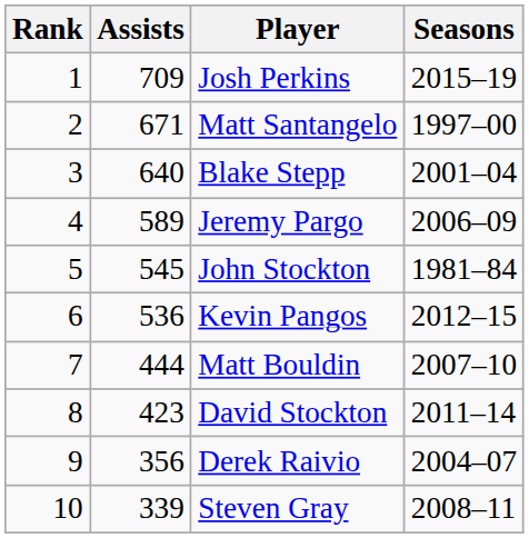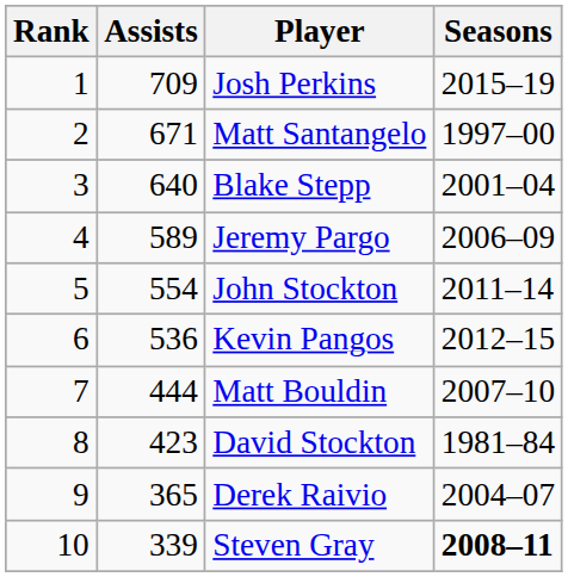John Stockton | Assists: 545 -> 554
John Stockton | Seasons: 1981–84 -> 2011–14
David Stockton | Seasons: 2011–14 -> 1981–84
Derek Raivio | Assists: 356 -> 365
Steven Gray | Seasons: normal -> bold
